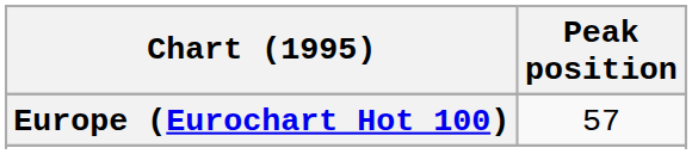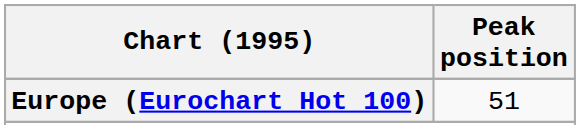Europe (Eurochart Hot 100) | Peak position: 57 -> 51
